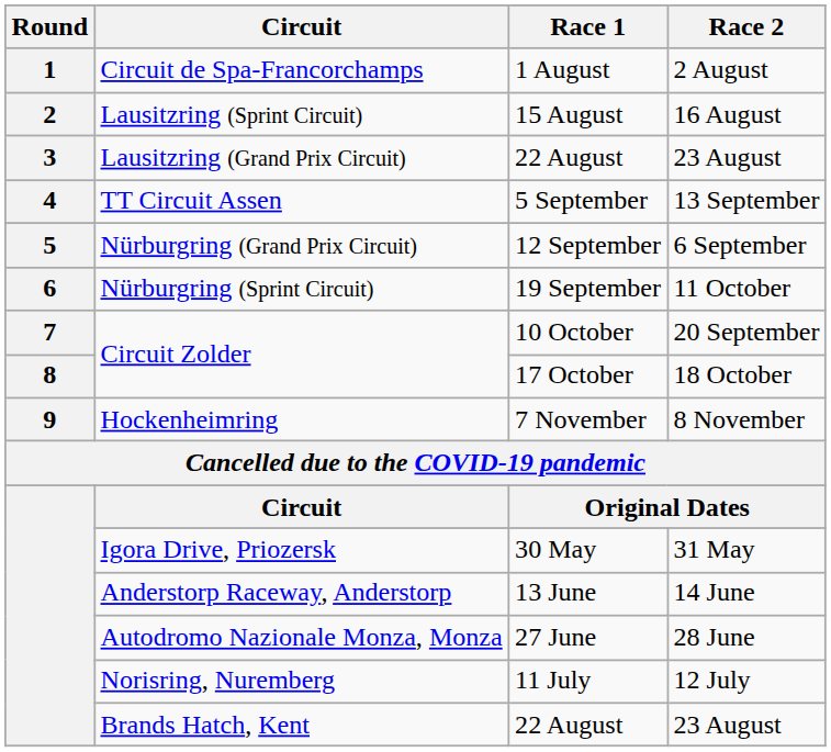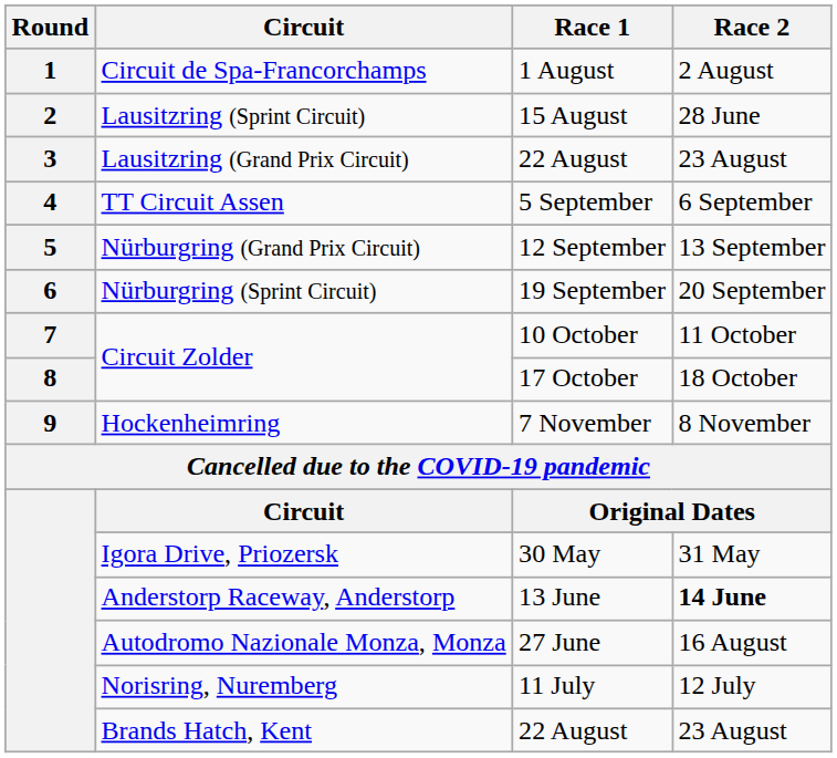Lausitzring (Sprint Circuit) | Race 2: 16 August -> 28 June
TT Circuit Assen | Race 2: 13 September -> 6 September
Nürburgring (Grand Prix Circuit) | Race 2: 6 September -> 13 September
Nürburgring (Sprint Circuit) | Race 2: 11 October -> 20 September
Circuit Zolder / 10 October | Race 2: 20 September -> 11 October
Anderstorp Raceway, Anderstorp | Race 2: normal -> bold
Autodromo Nazionale Monza, Monza | Race 2: 28 June -> 16 August
